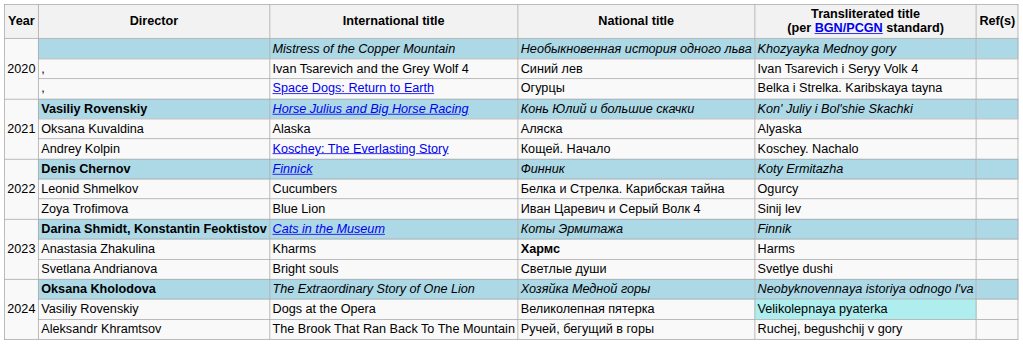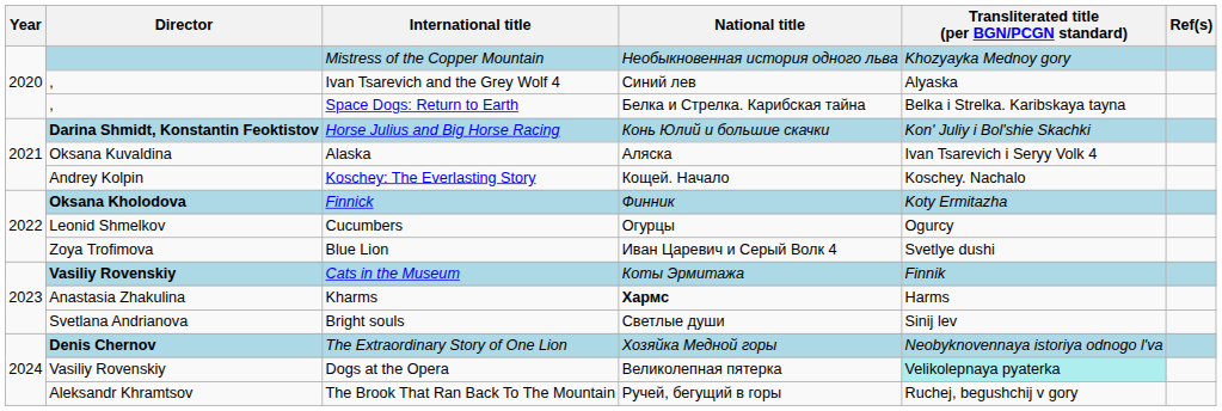Ivan Tsarevich and the Grey Wolf 4 | Transliterated title (per BGN/PCGN standard): Ivan Tsarevich i Seryy Volk 4 -> Alyaska
Space Dogs: Return to Earth | National title: Огурцы -> Белка и Стрелка. Карибская тайна
Horse Julius and Big Horse Racing | Director: Vasiliy Rovenskiy -> Darina Shmidt, Konstantin Feoktistov
Alaska | Transliterated title (per BGN/PCGN standard): Alyaska -> Ivan Tsarevich i Seryy Volk 4
Finnick | Director: Denis Chernov -> Oksana Kholodova
Cucumbers | National title: Белка и Стрелка. Карибская тайна -> Огурцы
Blue Lion | Transliterated title (per BGN/PCGN standard): Sinij lev -> Svetlye dushi
Cats in the Museum | Director: Darina Shmidt, Konstantin Feoktistov -> Vasiliy Rovenskiy
Bright souls | Transliterated title (per BGN/PCGN standard): Svetlye dushi -> Sinij lev
The Extraordinary Story of One Lion | Director: Oksana Kholodova -> Denis Chernov
